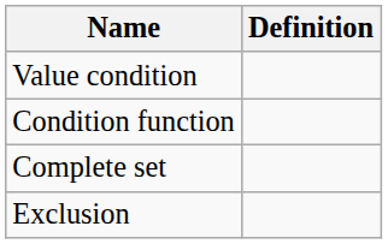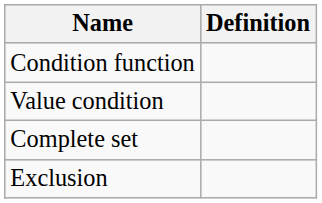rows swapped: Condition function <-> Value condition
